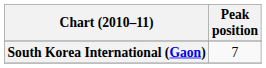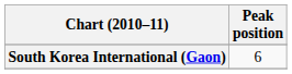South Korea International (Gaon) | Peak position: 7 -> 6
